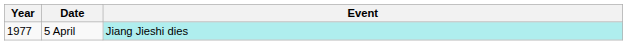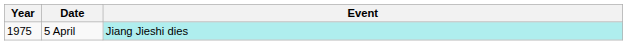5 April | Year: 1977 -> 1975
